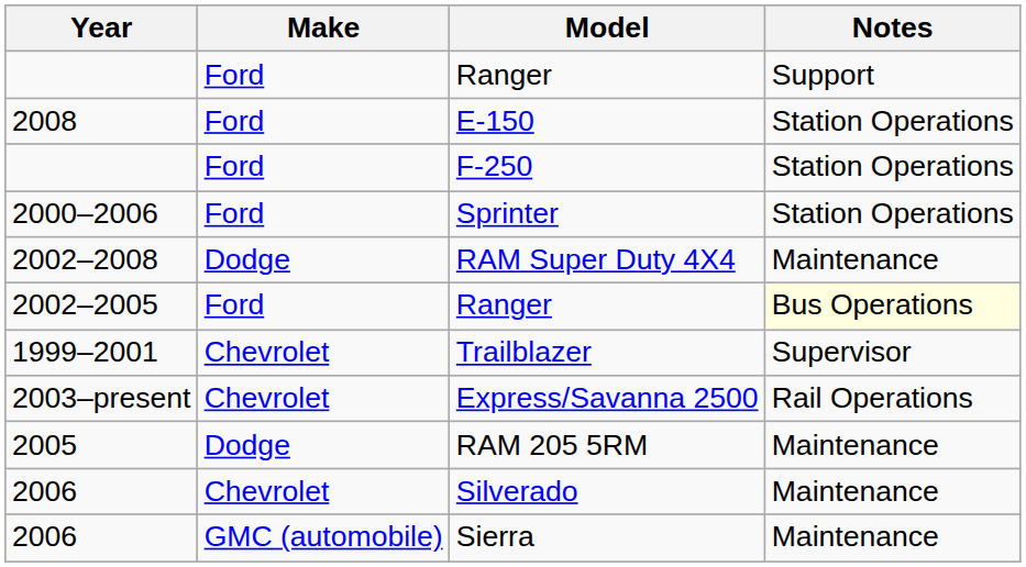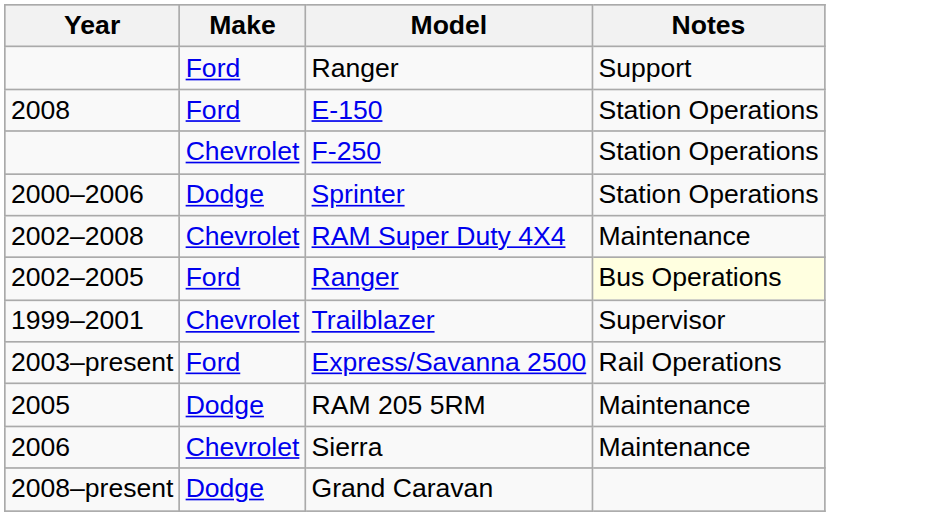F-250 | Make: Ford -> Chevrolet
Sprinter | Make: Ford -> Dodge
RAM Super Duty 4X4 | Make: Dodge -> Chevrolet
Express/Savanna 2500 | Make: Chevrolet -> Ford
- row: 2006 | Chevrolet | Silverado | Maintenance
Sierra | Make: GMC (automobile) -> Chevrolet
+ row: 2008–present | Dodge | Grand Caravan
